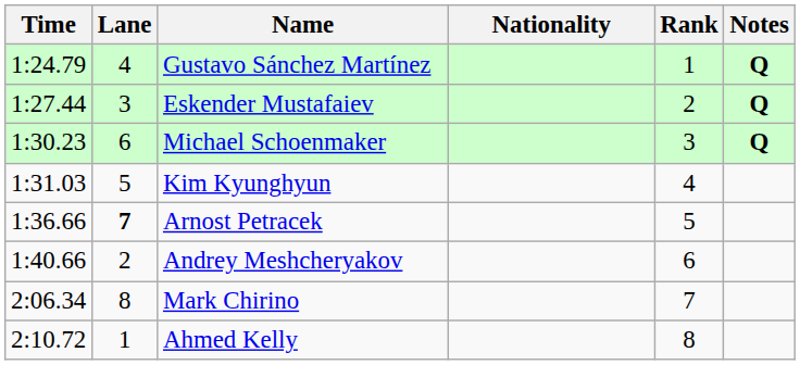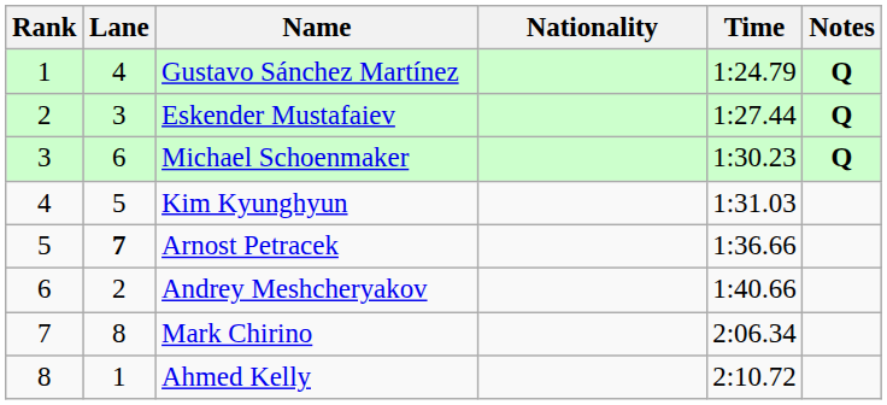columns swapped: Rank <-> Time
